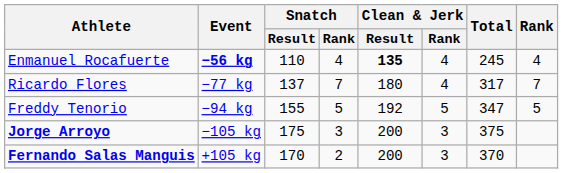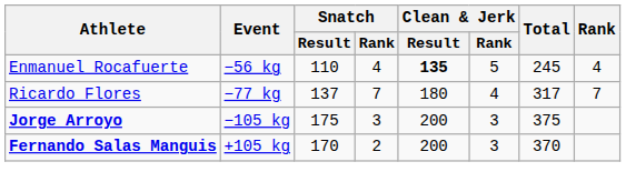Enmanuel Rocafuerte | Event: bold -> normal
Enmanuel Rocafuerte | Clean & Jerk / Rank: 4 -> 5
- row: Freddy Tenorio | −94 kg | 155 | 5 | 192 | 5 | 347 | 5
